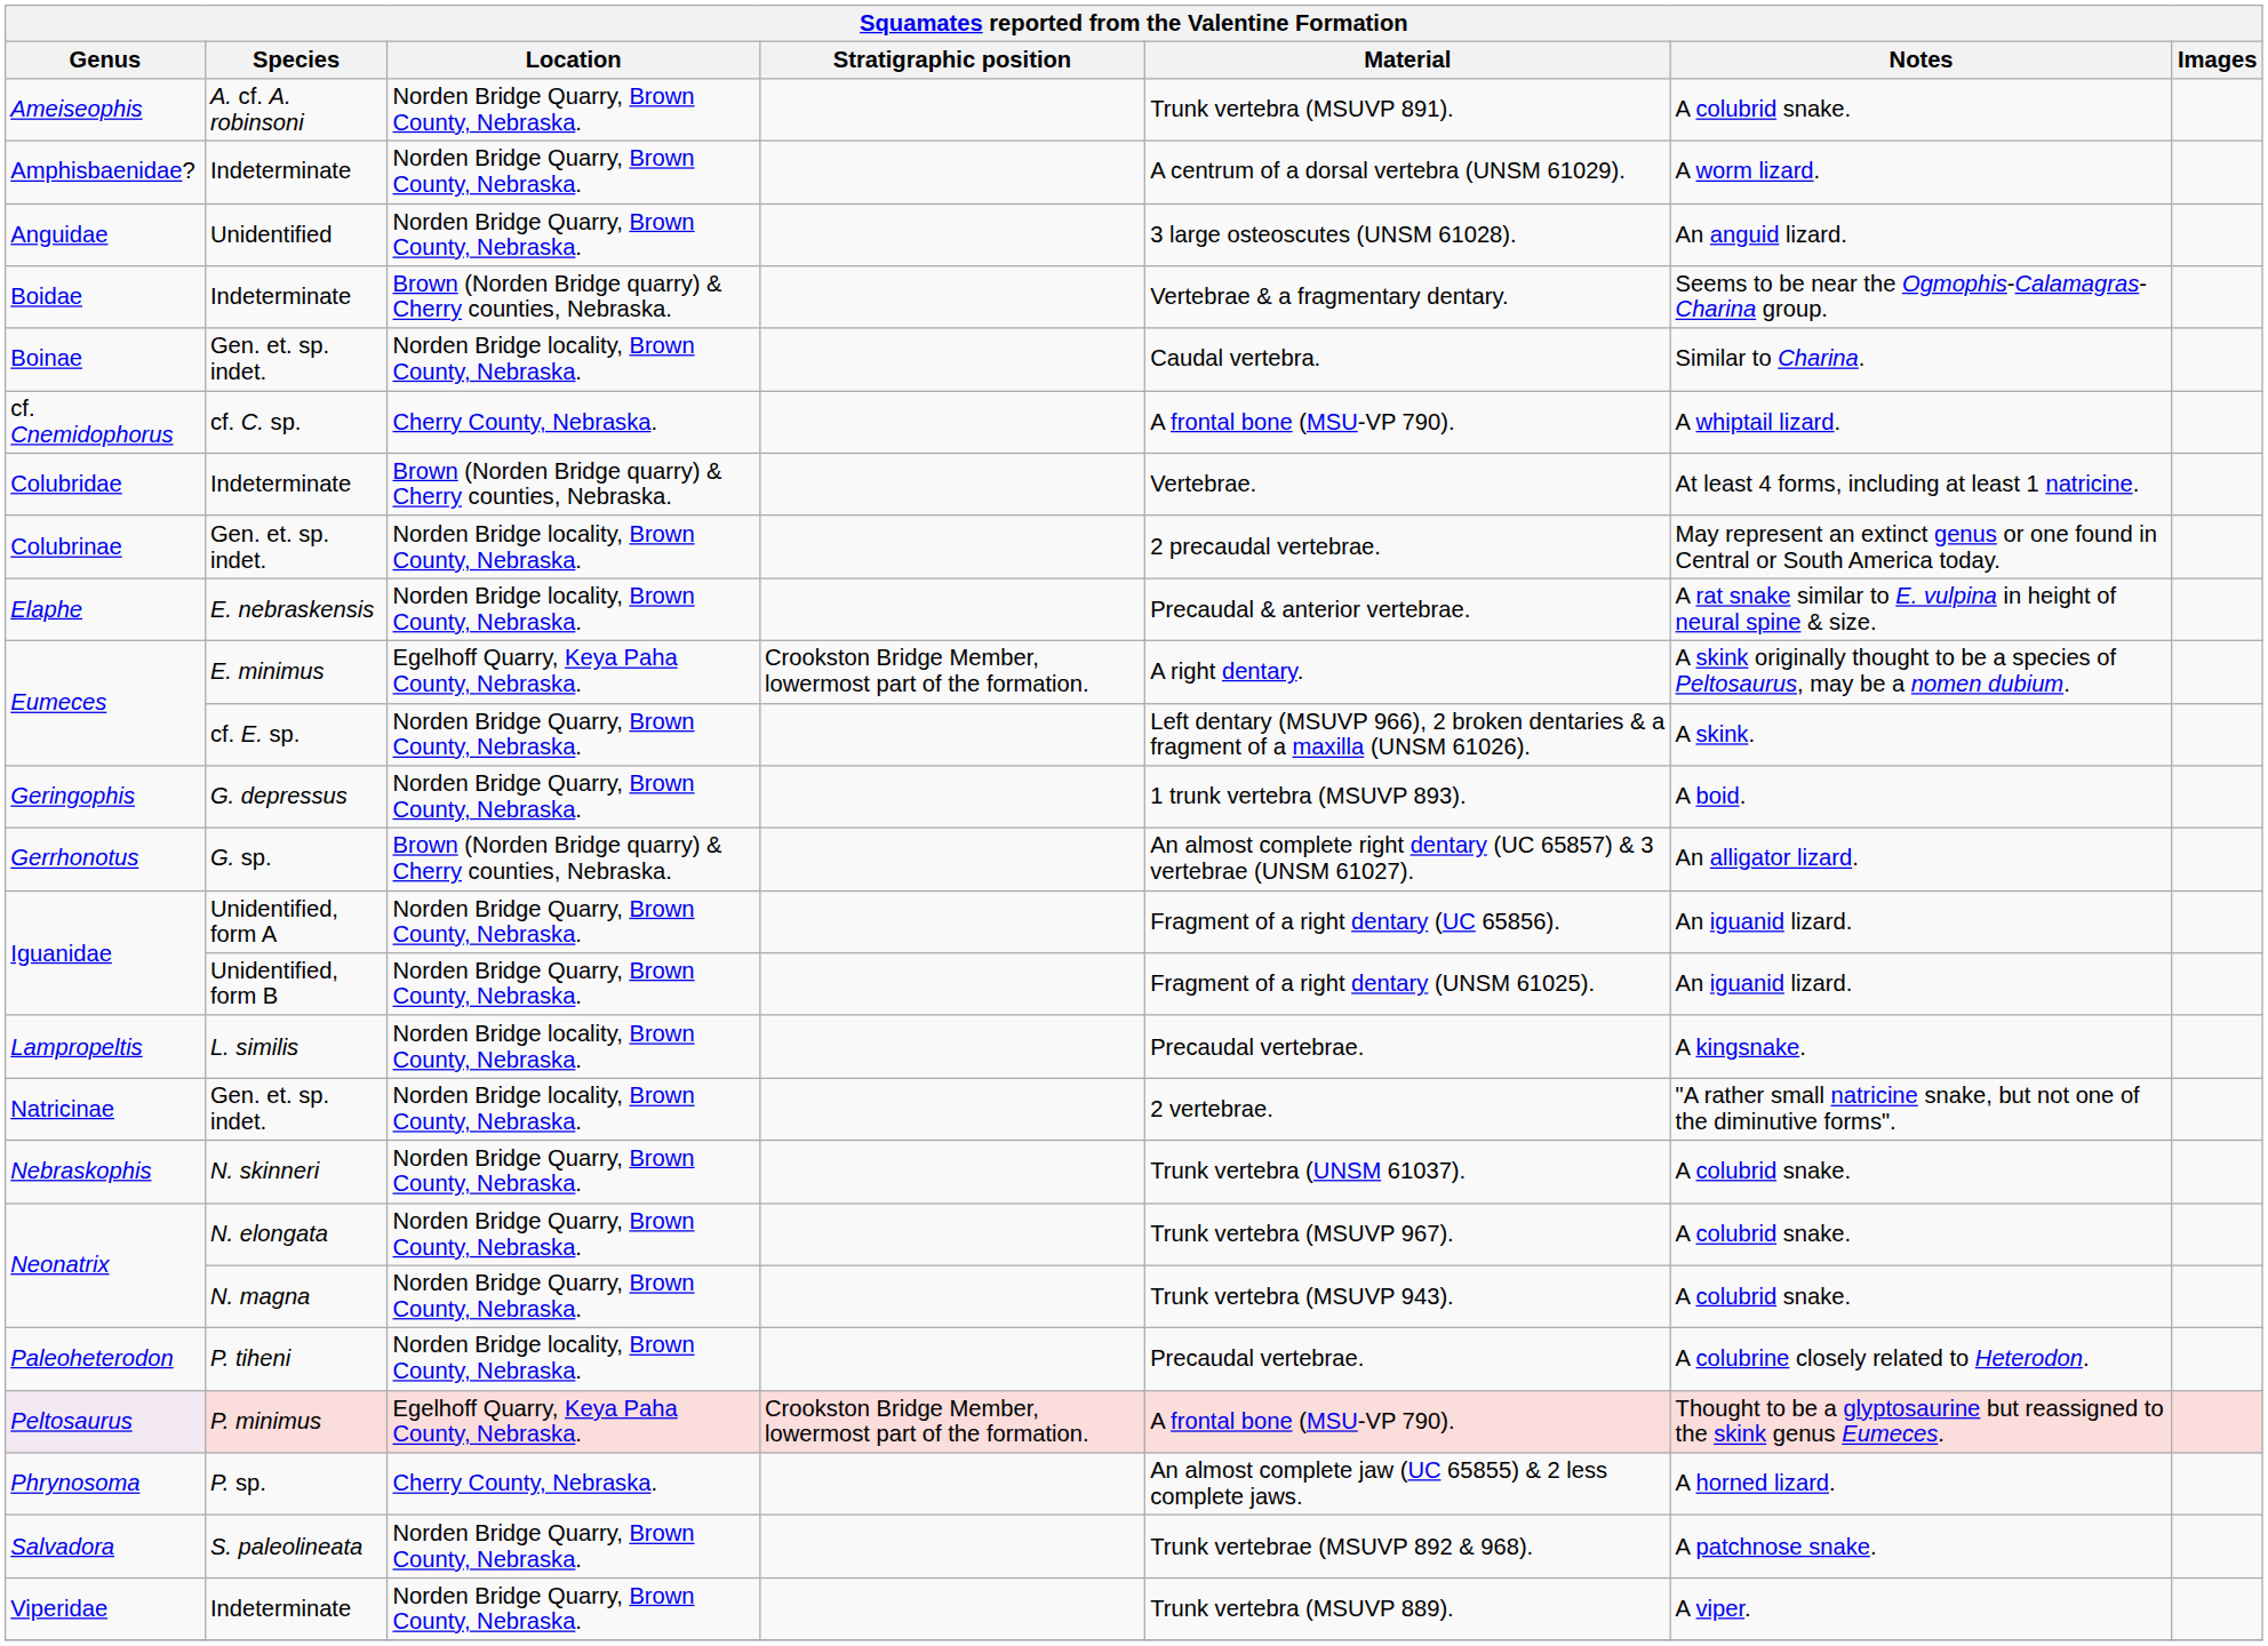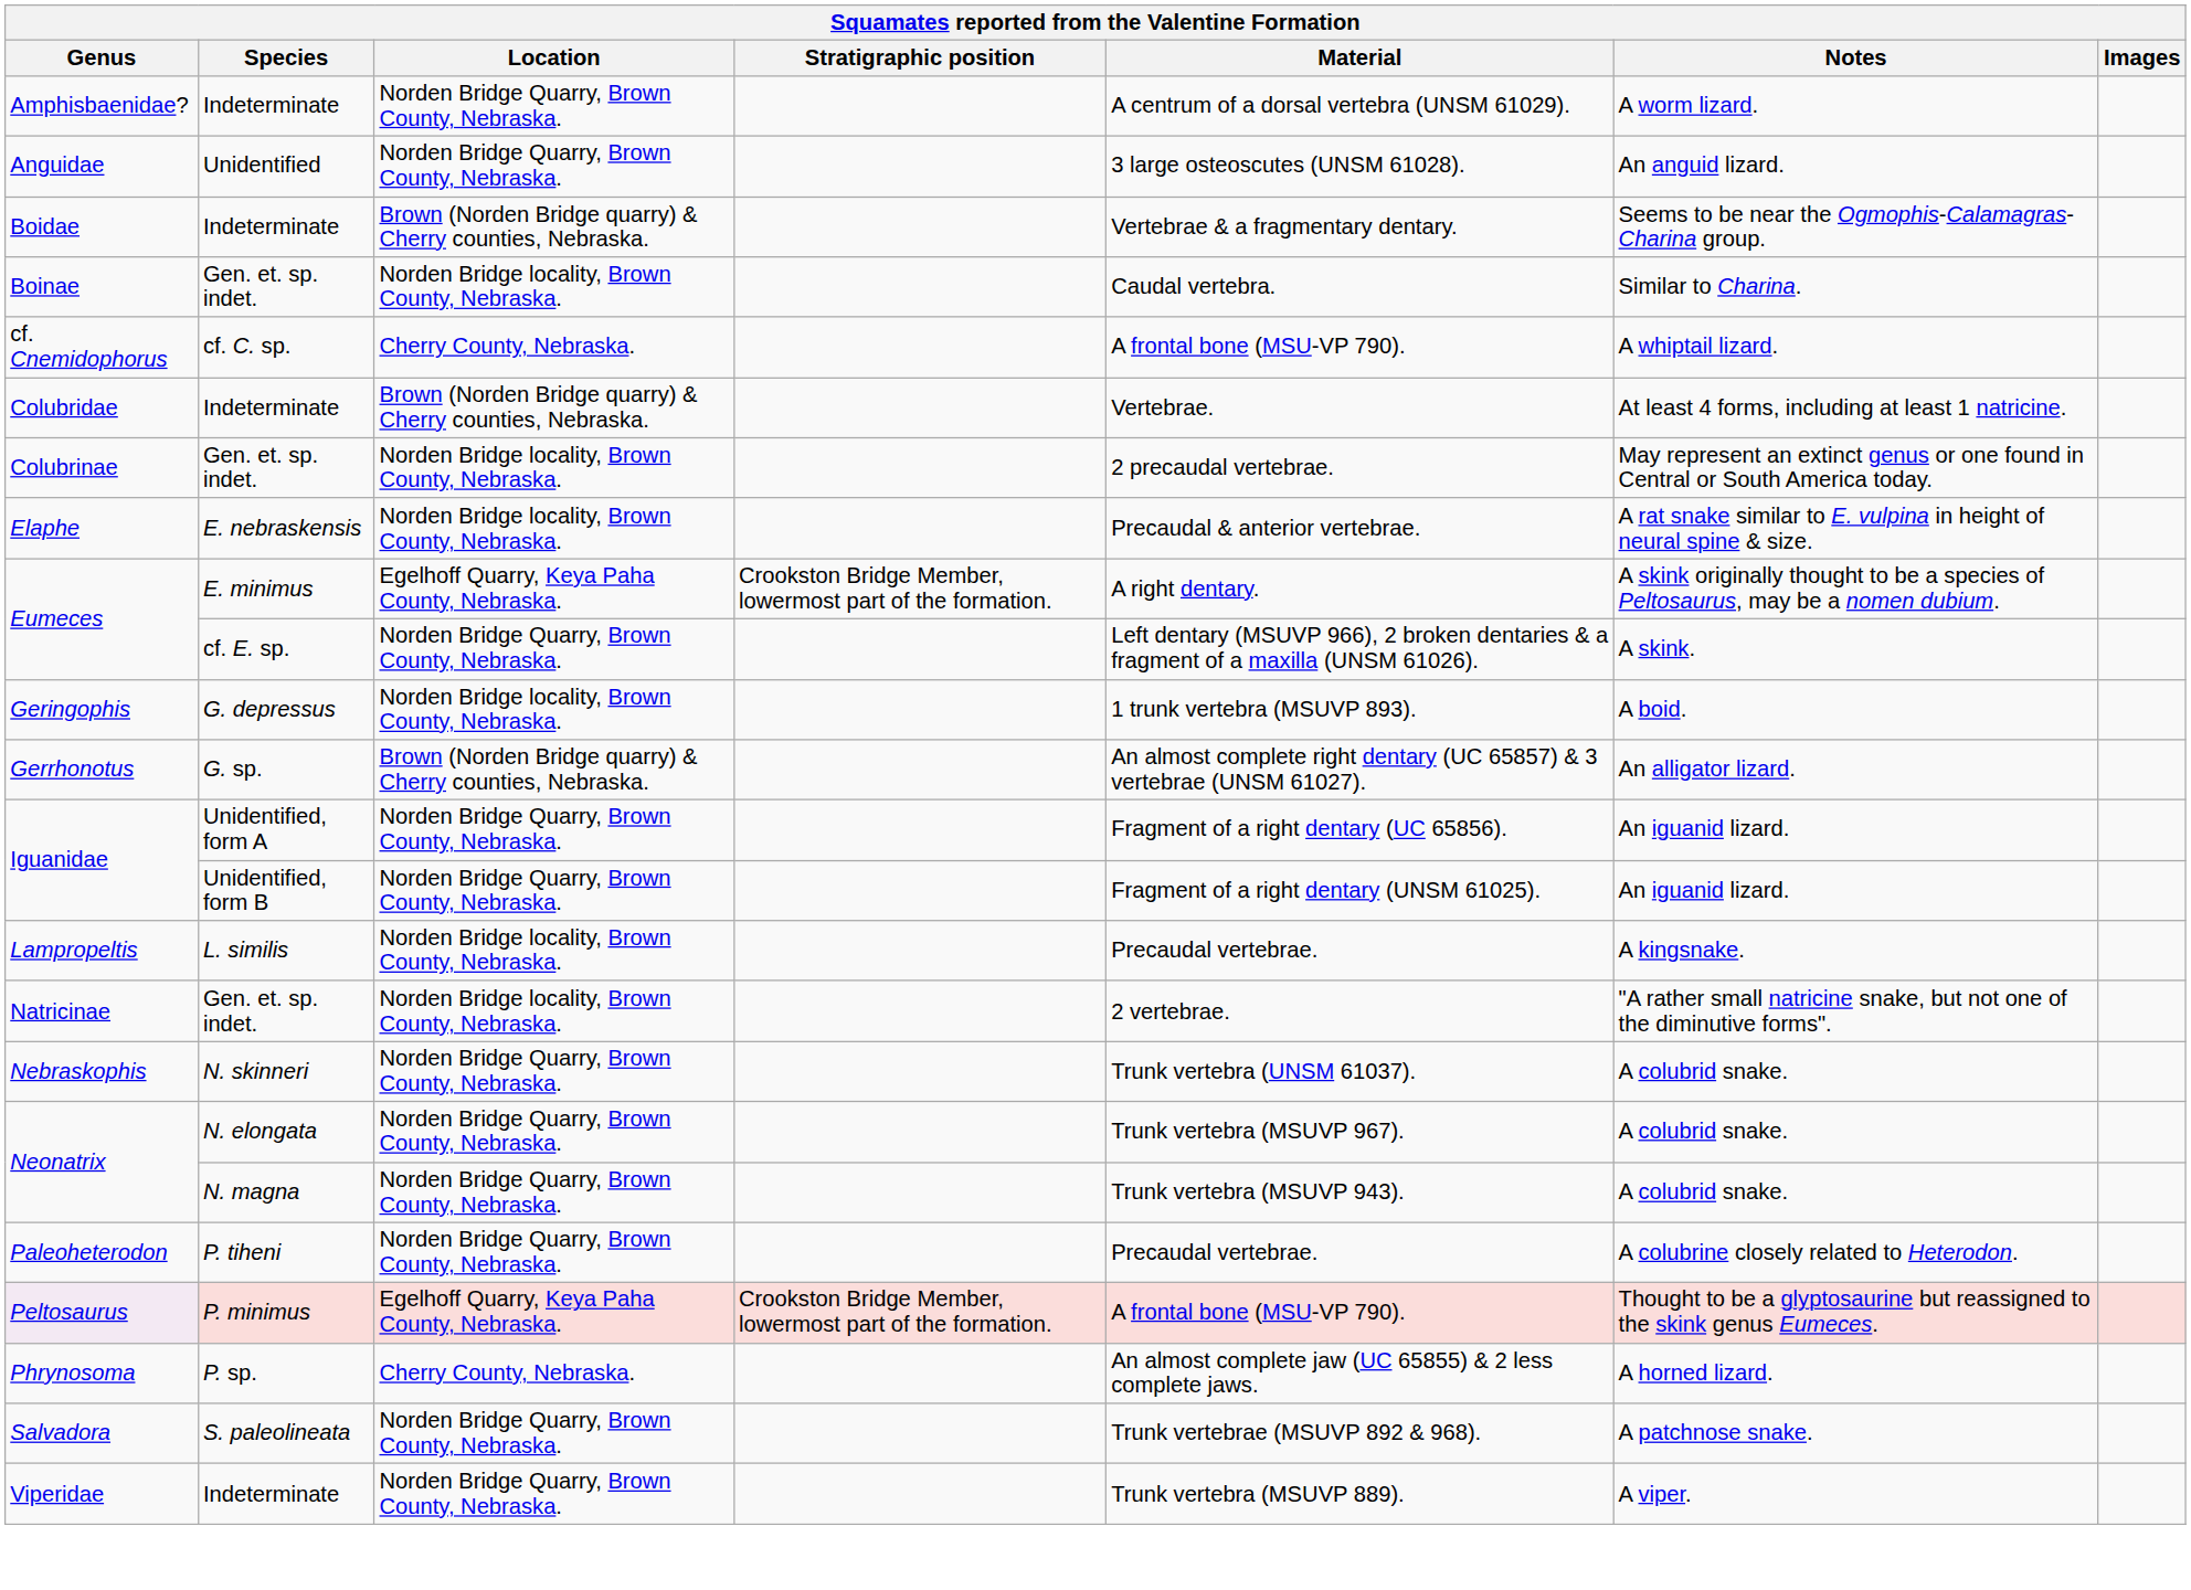- row: Ameiseophis | A. cf. A. robinsoni | Norden Bridge Quarry, Brown County, Nebraska. | Trunk vertebra (MSUVP 891). | A colubrid snake.
Geringophis | Location: Norden Bridge Quarry, Brown County, Nebraska. -> Norden Bridge locality, Brown County, Nebraska.
Paleoheterodon | Location: Norden Bridge locality, Brown County, Nebraska. -> Norden Bridge Quarry, Brown County, Nebraska.
